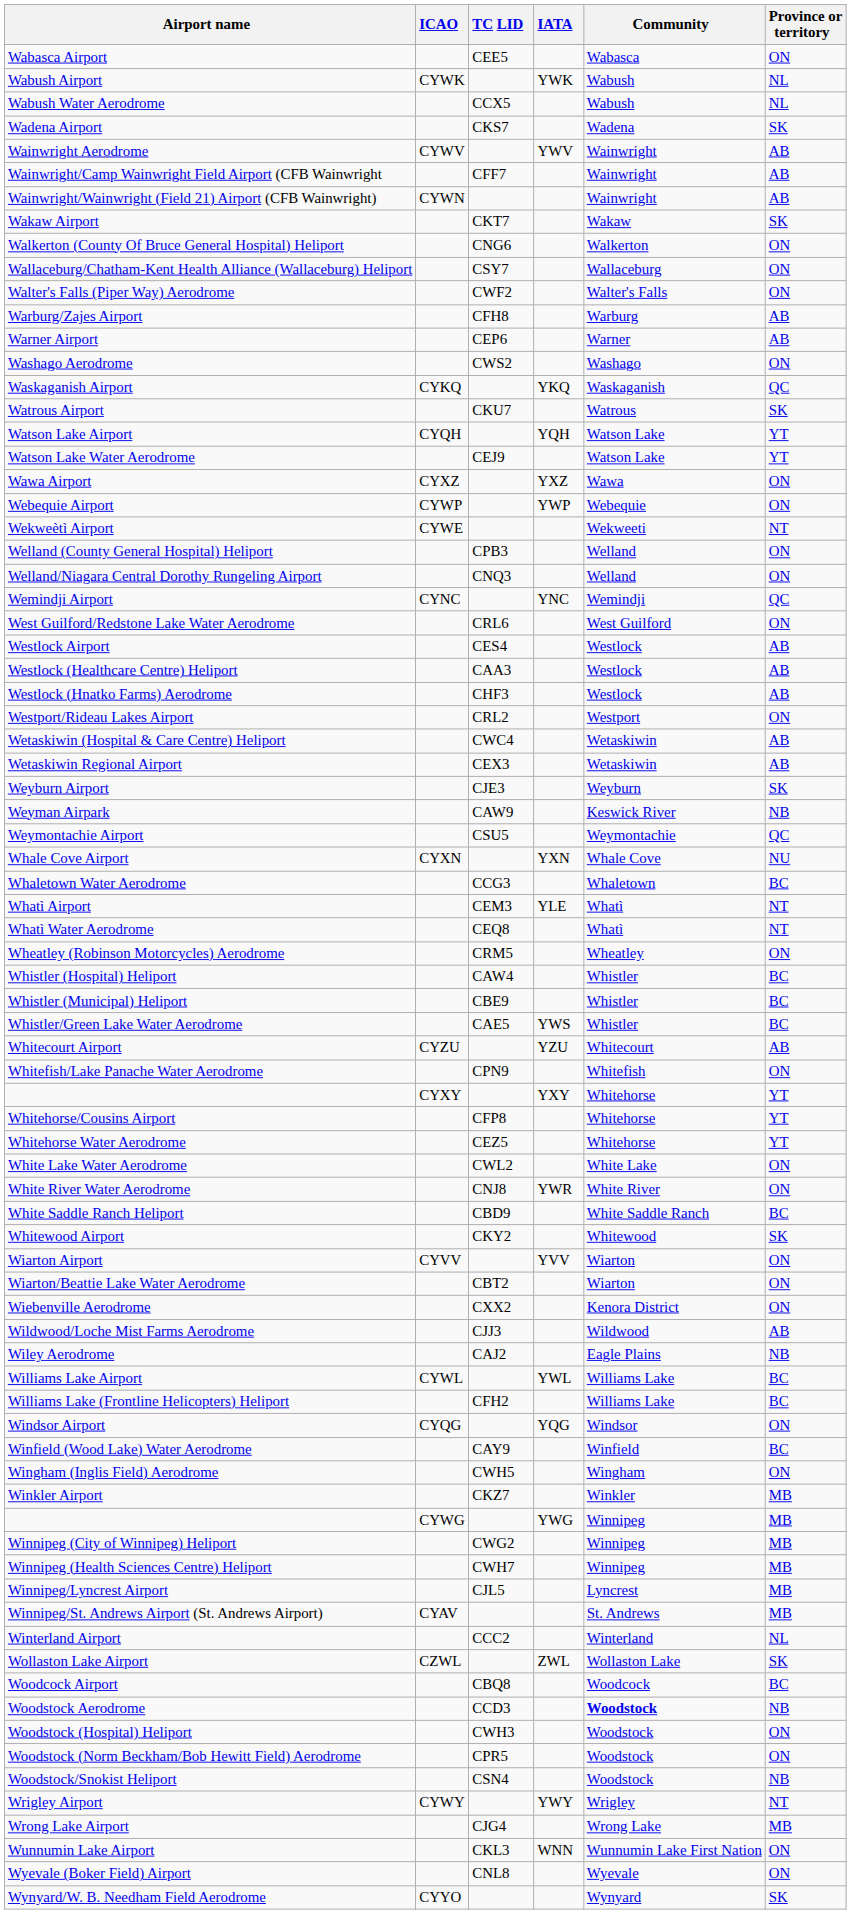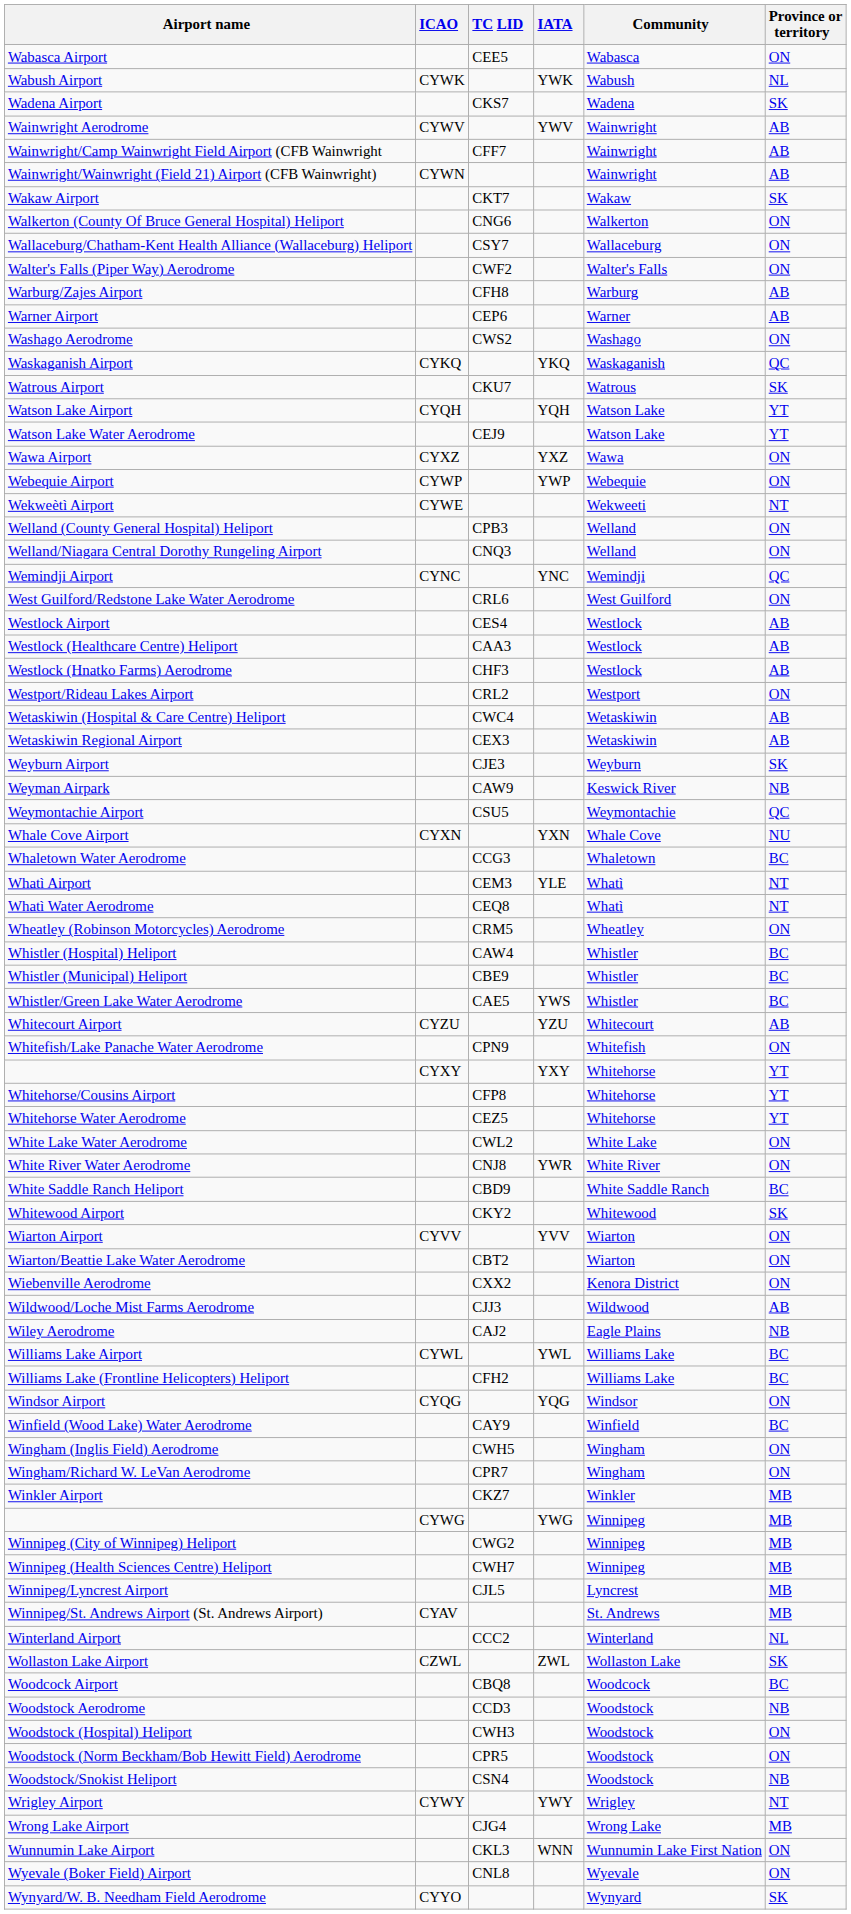- row: Wabush Water Aerodrome | CCX5 | Wabush | NL
+ row: Wingham/Richard W. LeVan Aerodrome | CPR7 | Wingham | ON
Woodstock Aerodrome | Community: bold -> normal
